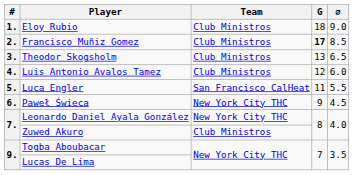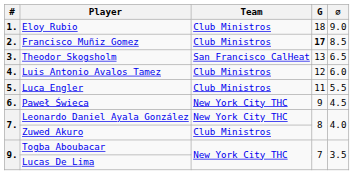Theodor Skogsholm | Team: Club Ministros -> San Francisco CalHeat
Luca Engler | Team: San Francisco CalHeat -> Club Ministros
